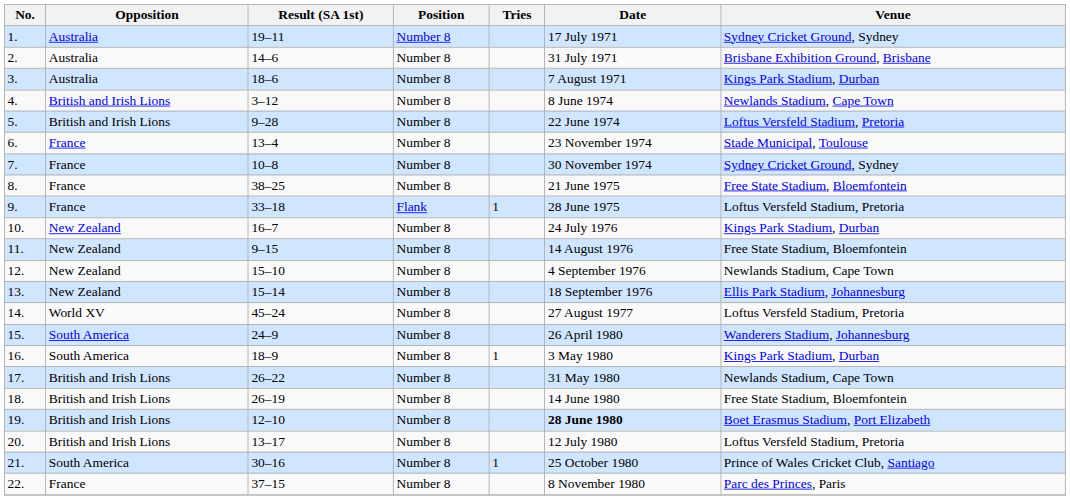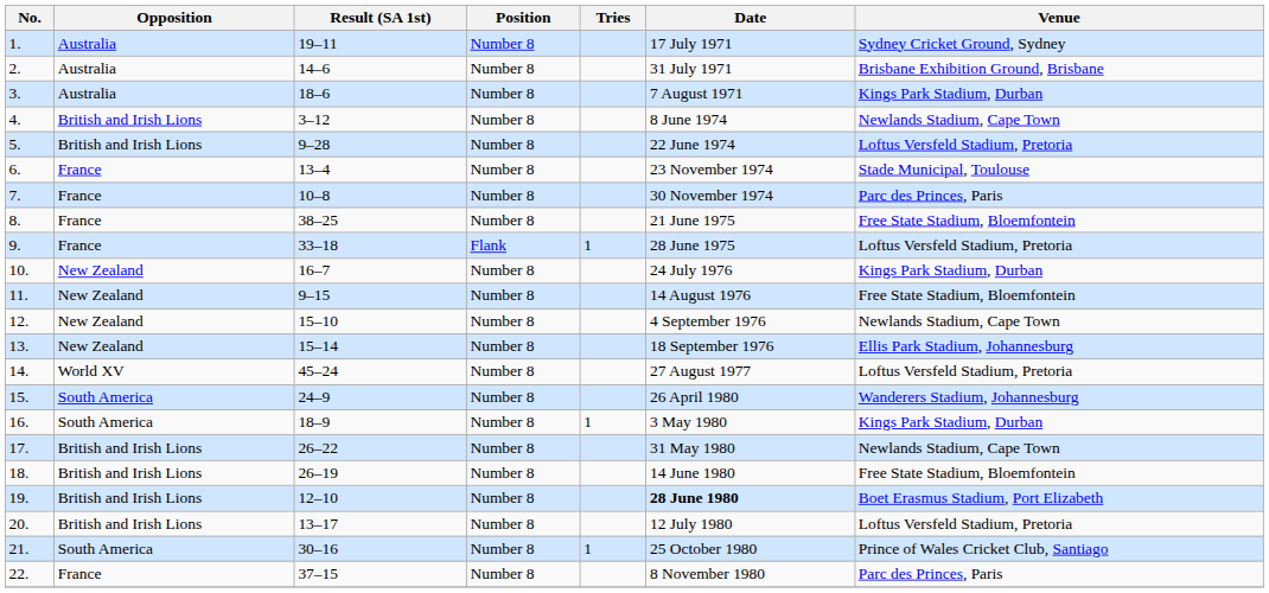7. | Venue: Sydney Cricket Ground, Sydney -> Parc des Princes, Paris
